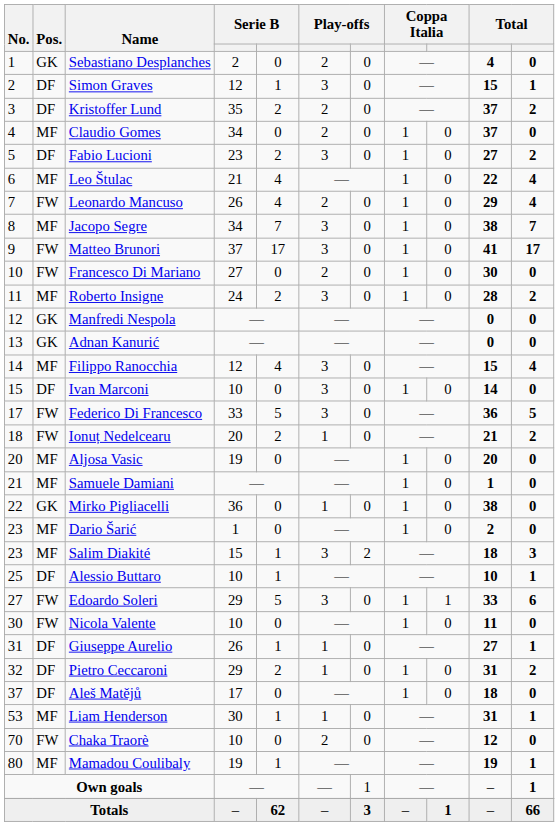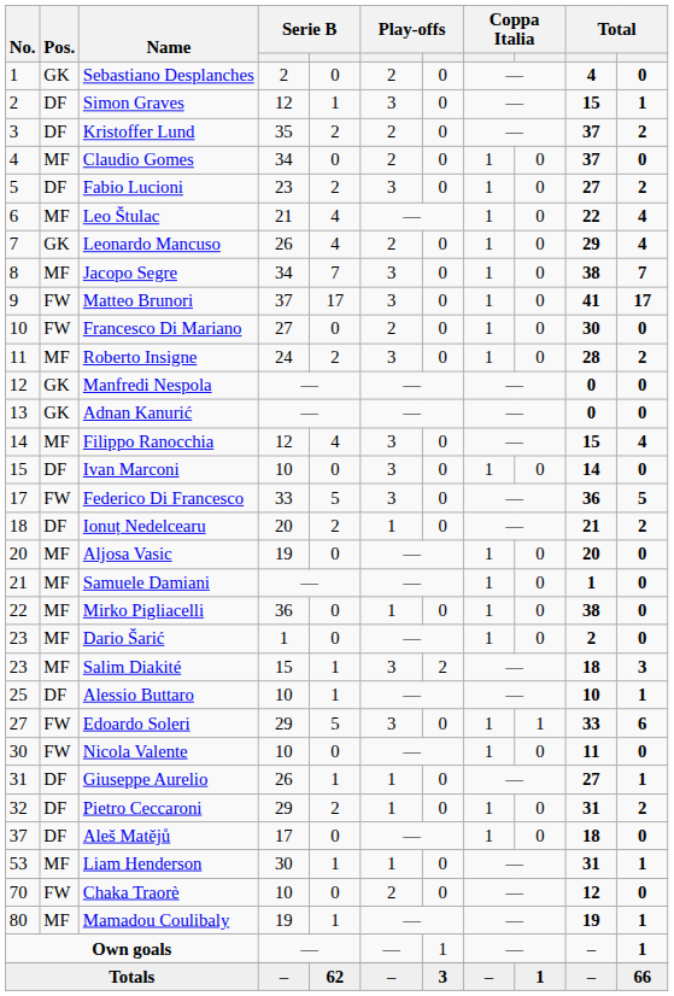Leonardo Mancuso | Pos.: FW -> GK
Ionuț Nedelcearu | Pos.: FW -> DF
Mirko Pigliacelli | Pos.: GK -> MF
